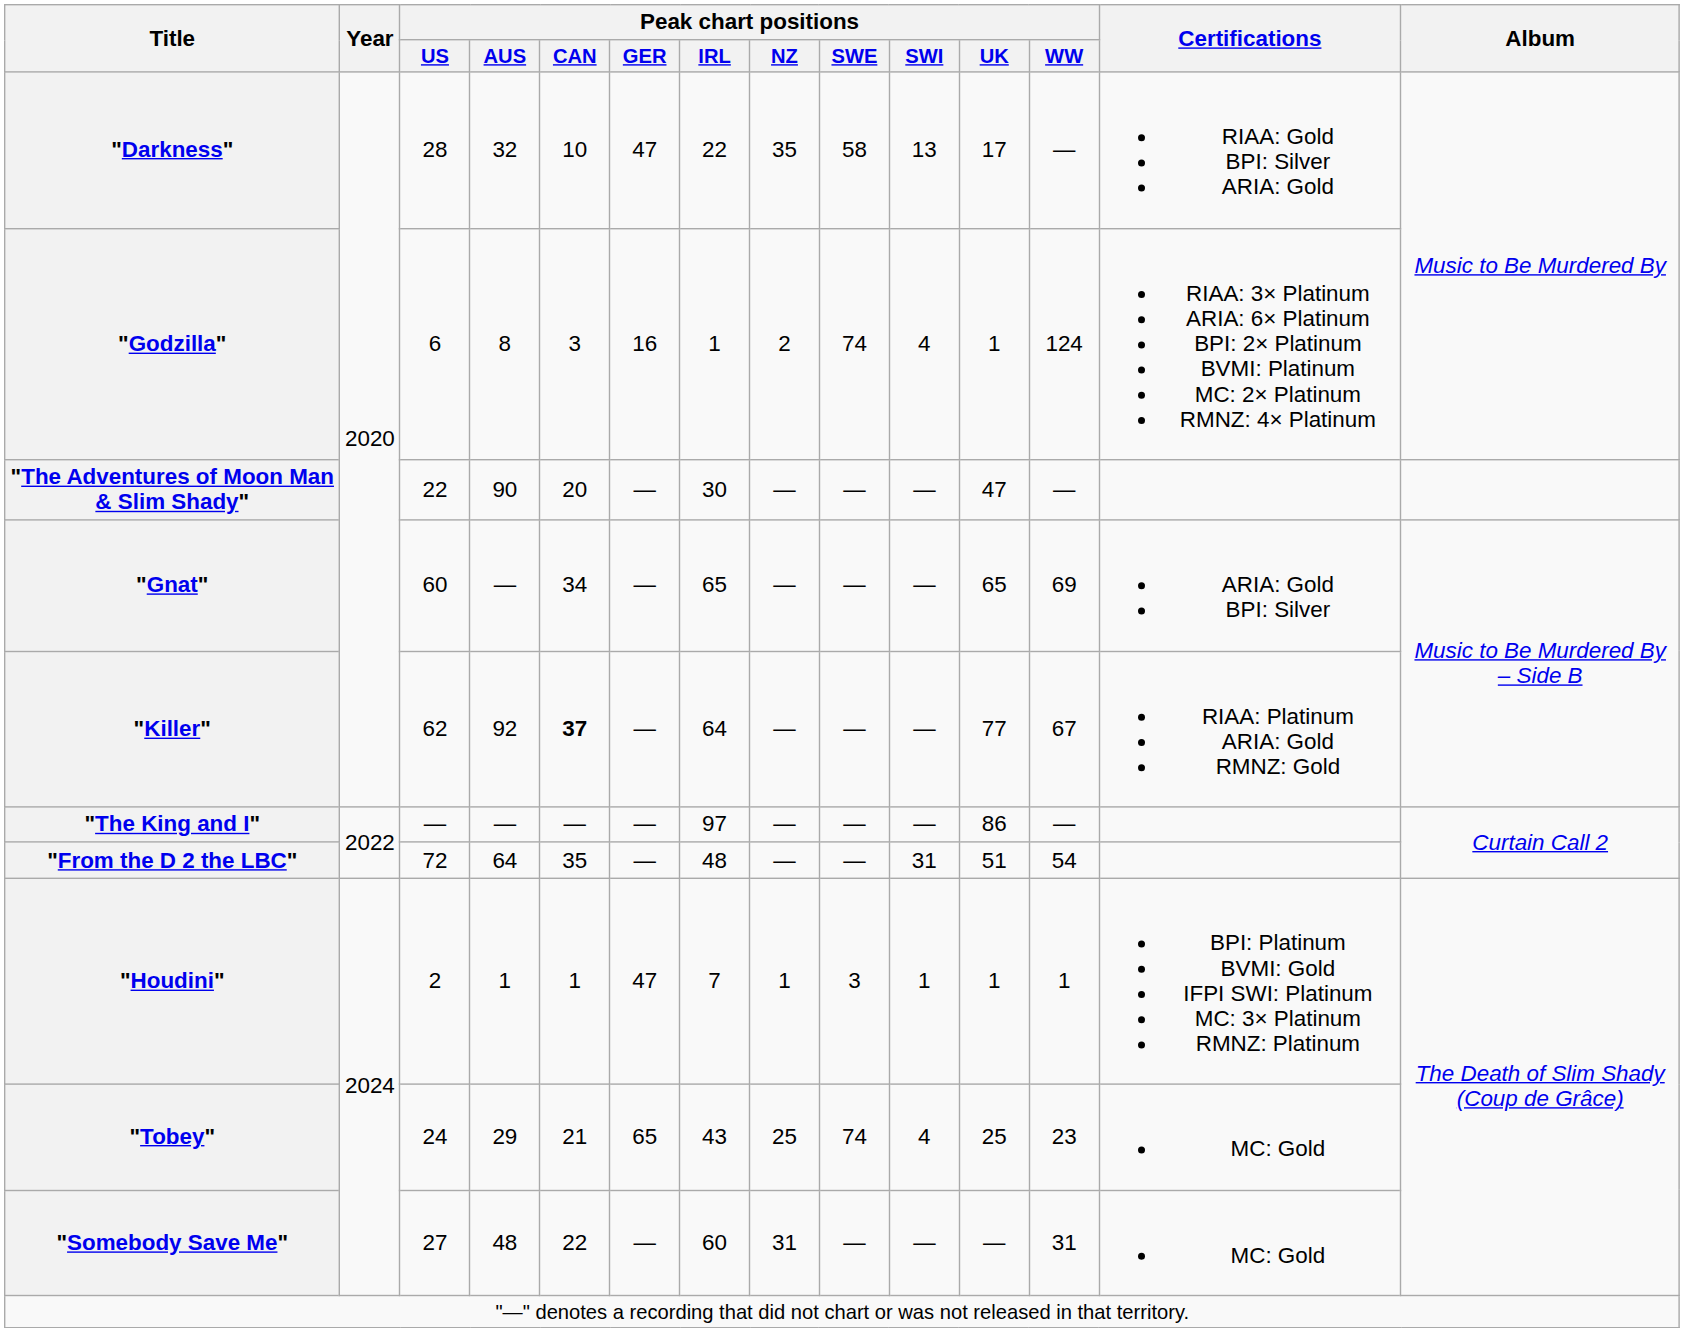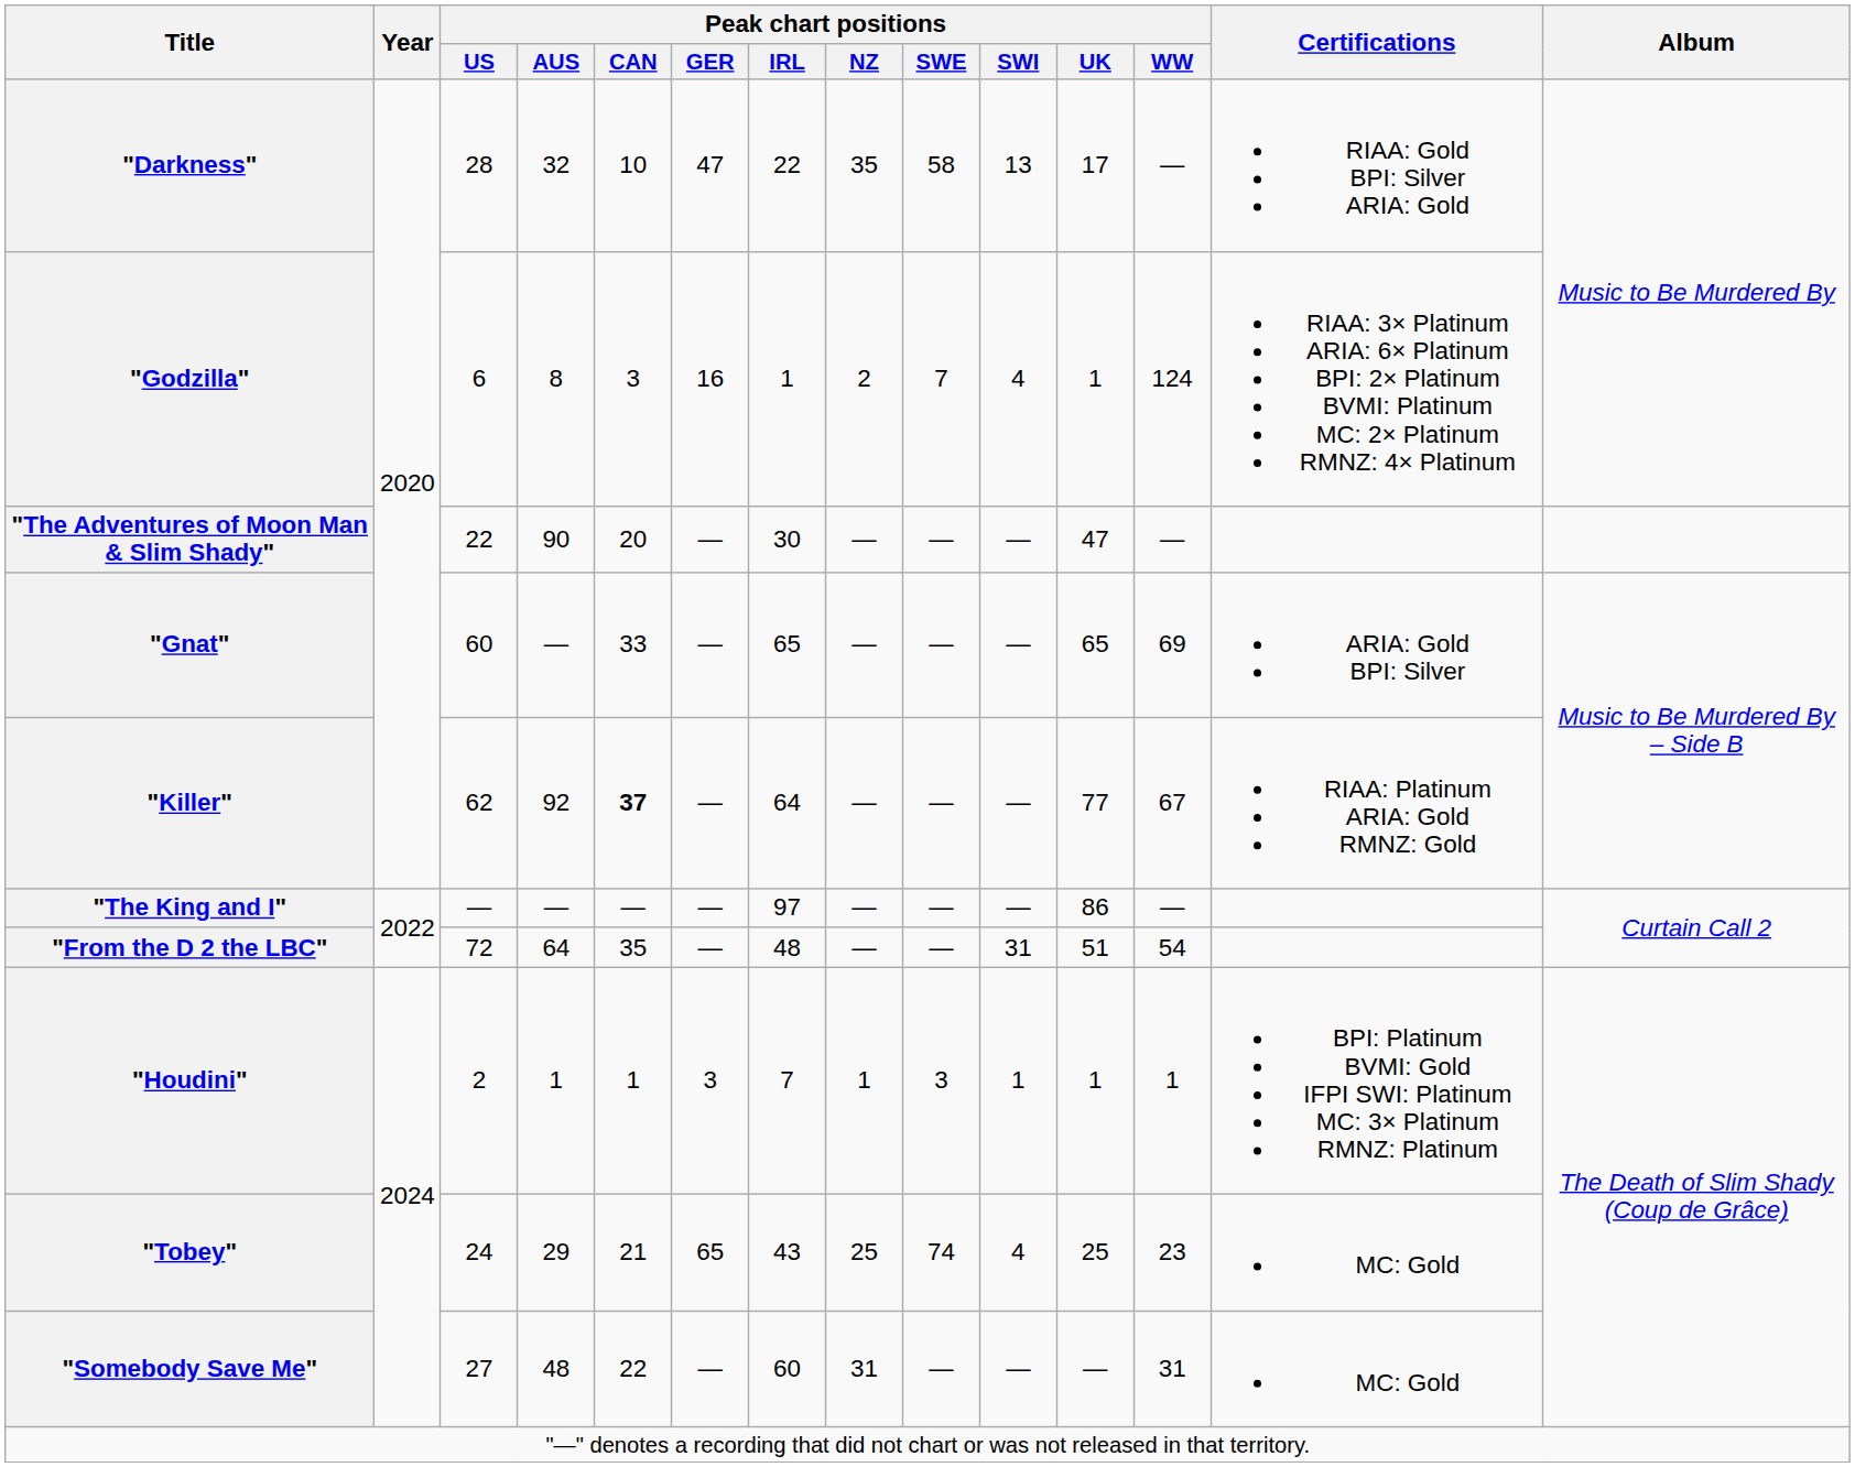"Godzilla" | Peak chart positions / SWE: 74 -> 7
"Gnat" | Peak chart positions / CAN: 34 -> 33
"Houdini" | Peak chart positions / GER: 47 -> 3
